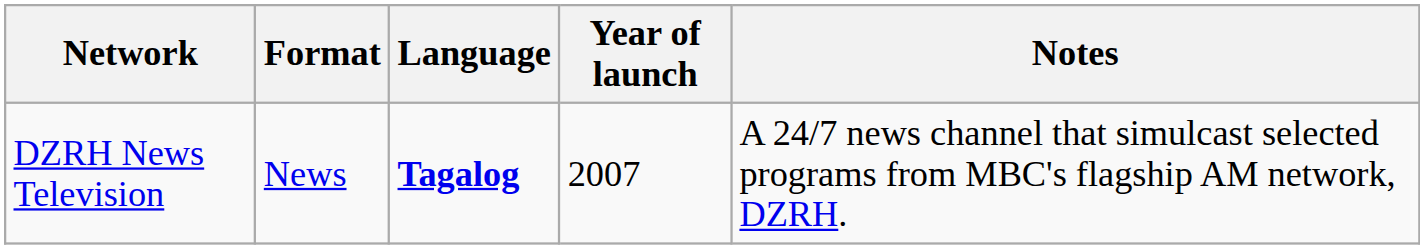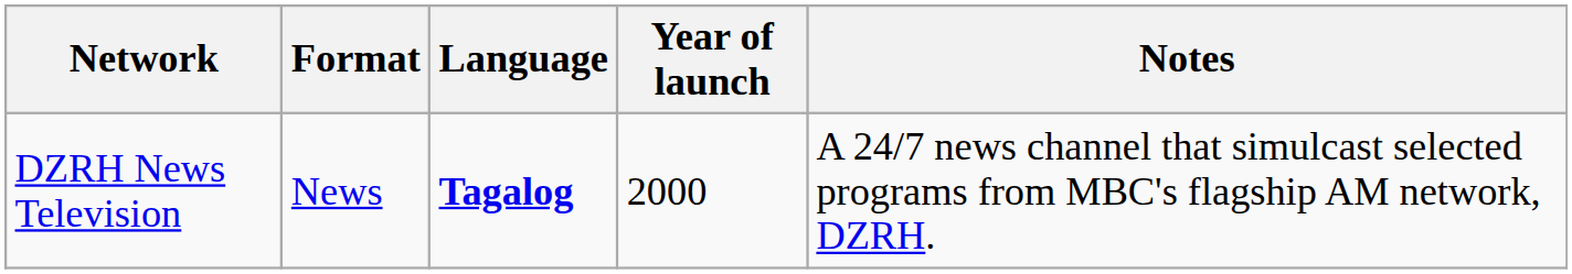DZRH News Television | Year of launch: 2007 -> 2000
